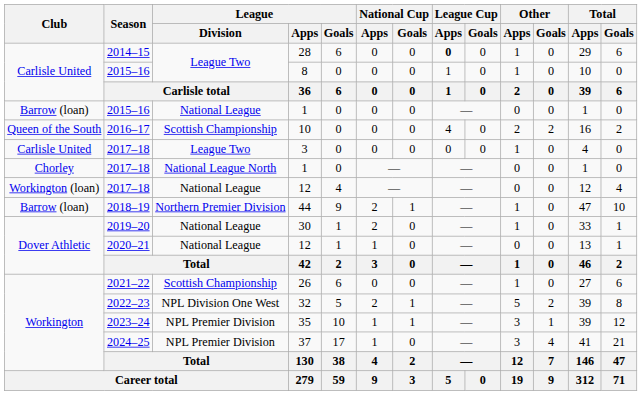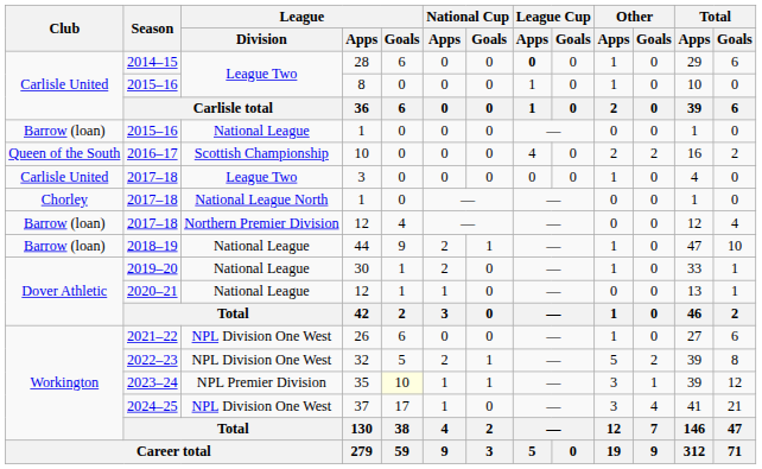2017–18 / 12 | Club: Workington (loan) -> Barrow (loan)
2017–18 / 12 | League / Division: National League -> Northern Premier Division
44 | League / Division: Northern Premier Division -> National League
26 | League / Division: Scottish Championship -> NPL Division One West
35 | League / Goals: no background -> lightyellow background
37 | League / Division: NPL Premier Division -> NPL Division One West
